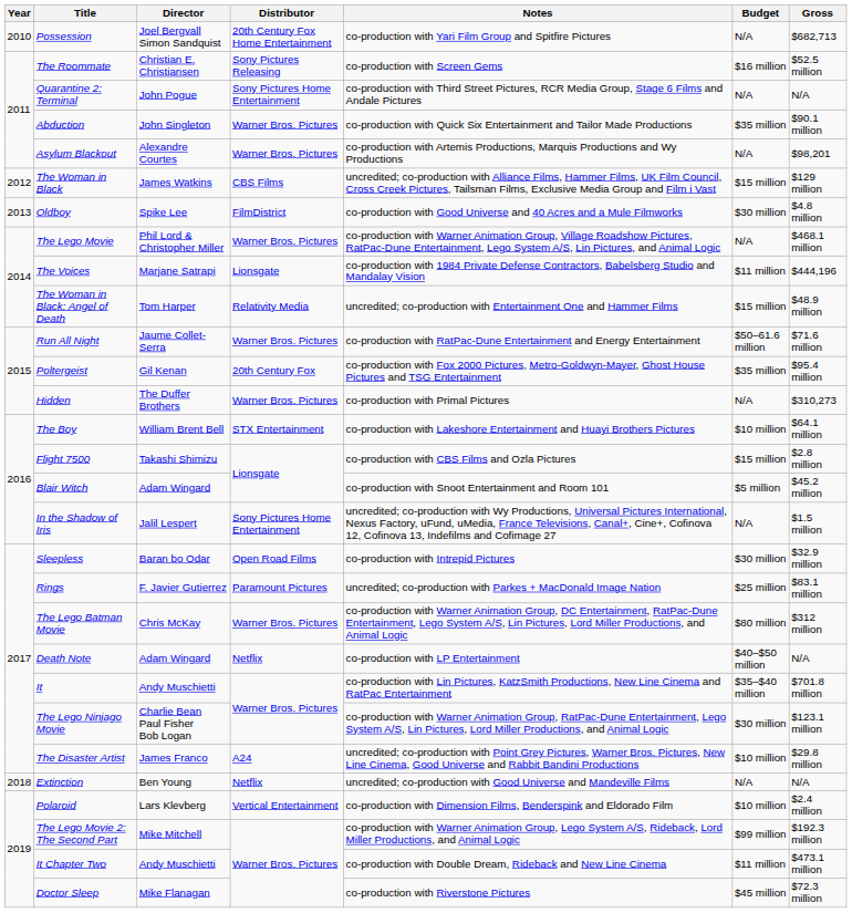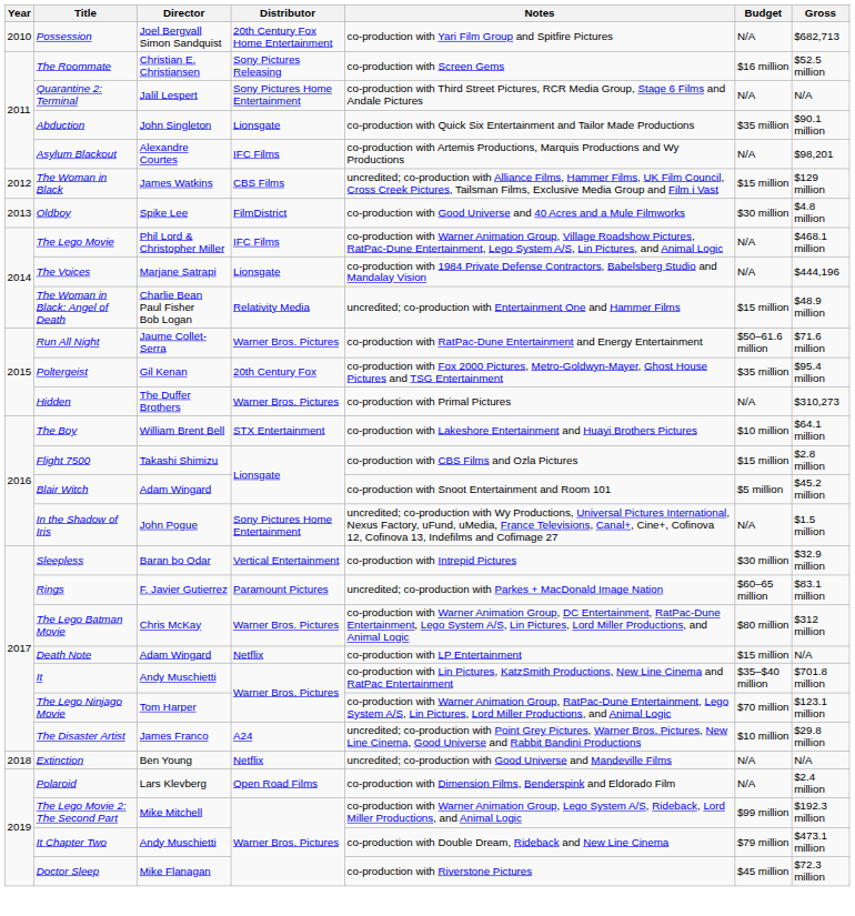Quarantine 2: Terminal | Director: John Pogue -> Jalil Lespert
Abduction | Distributor: Warner Bros. Pictures -> Lionsgate
Asylum Blackout | Distributor: Warner Bros. Pictures -> IFC Films
The Lego Movie | Distributor: Warner Bros. Pictures -> IFC Films
The Voices | Budget: $11 million -> N/A
The Woman in Black: Angel of Death | Director: Tom Harper -> Charlie Bean Paul Fisher Bob Logan
In the Shadow of Iris | Director: Jalil Lespert -> John Pogue
Sleepless | Distributor: Open Road Films -> Vertical Entertainment
Rings | Budget: $25 million -> $60–65 million
Death Note | Budget: $40–$50 million -> $15 million
The Lego Ninjago Movie | Director: Charlie Bean Paul Fisher Bob Logan -> Tom Harper
The Lego Ninjago Movie | Budget: $30 million -> $70 million
Polaroid | Distributor: Vertical Entertainment -> Open Road Films
Polaroid | Budget: $10 million -> N/A
It Chapter Two | Budget: $11 million -> $79 million
